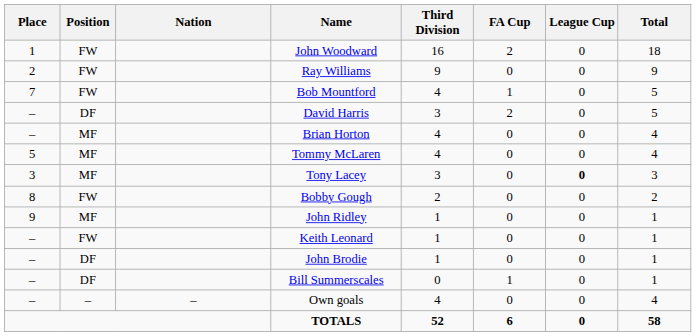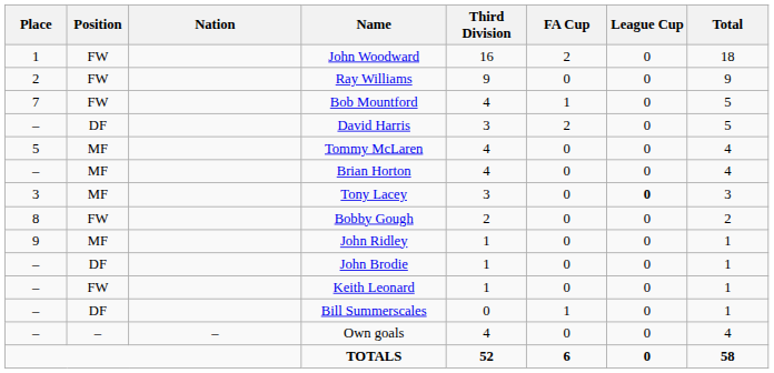rows swapped: Tommy McLaren <-> Brian Horton
rows swapped: John Brodie <-> Keith Leonard
